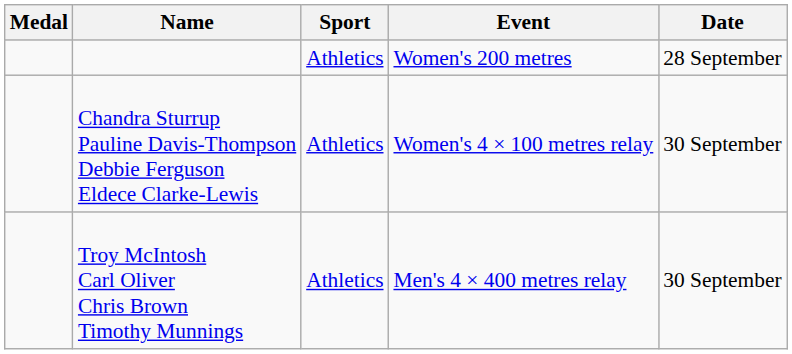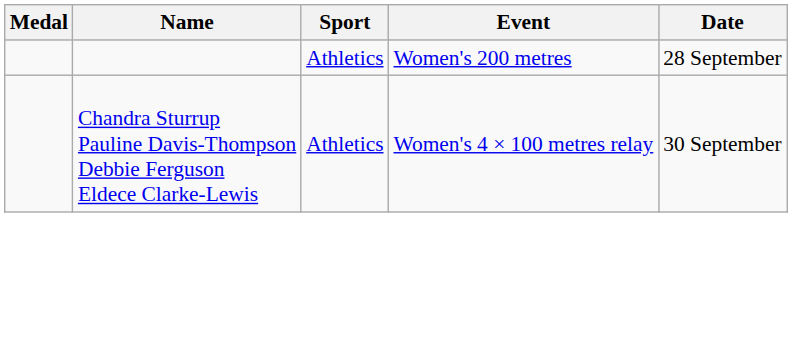- row: Troy McIntosh Carl Oliver Chris Brown Timothy Munnings | Athletics | Men's 4 × 400 metres relay | 30 September
